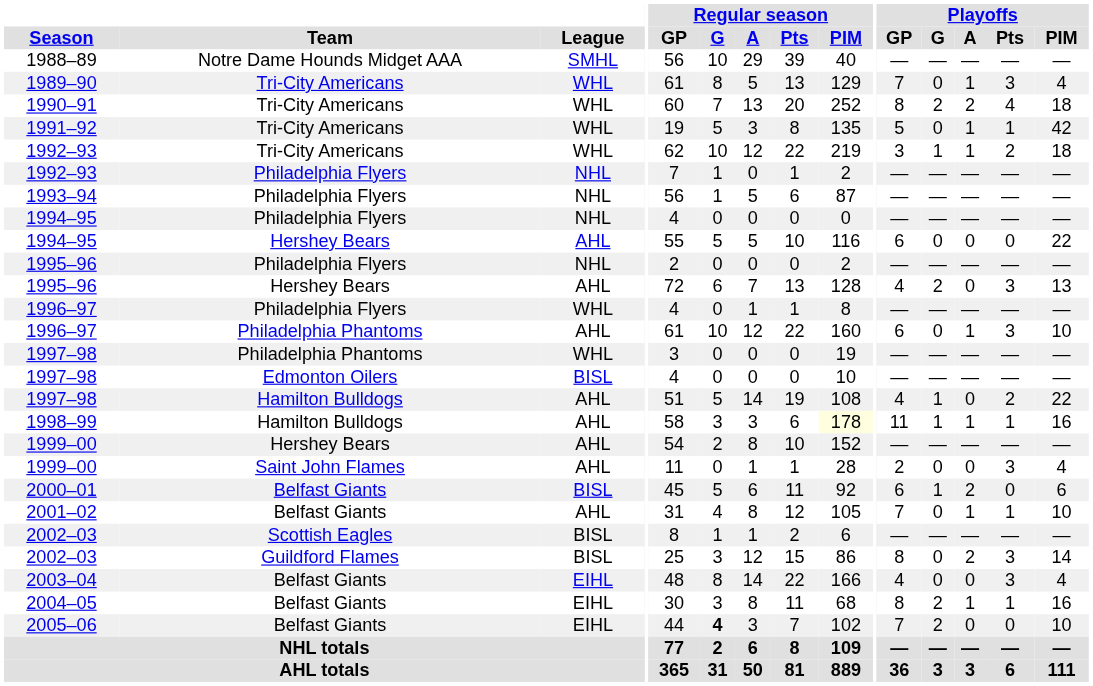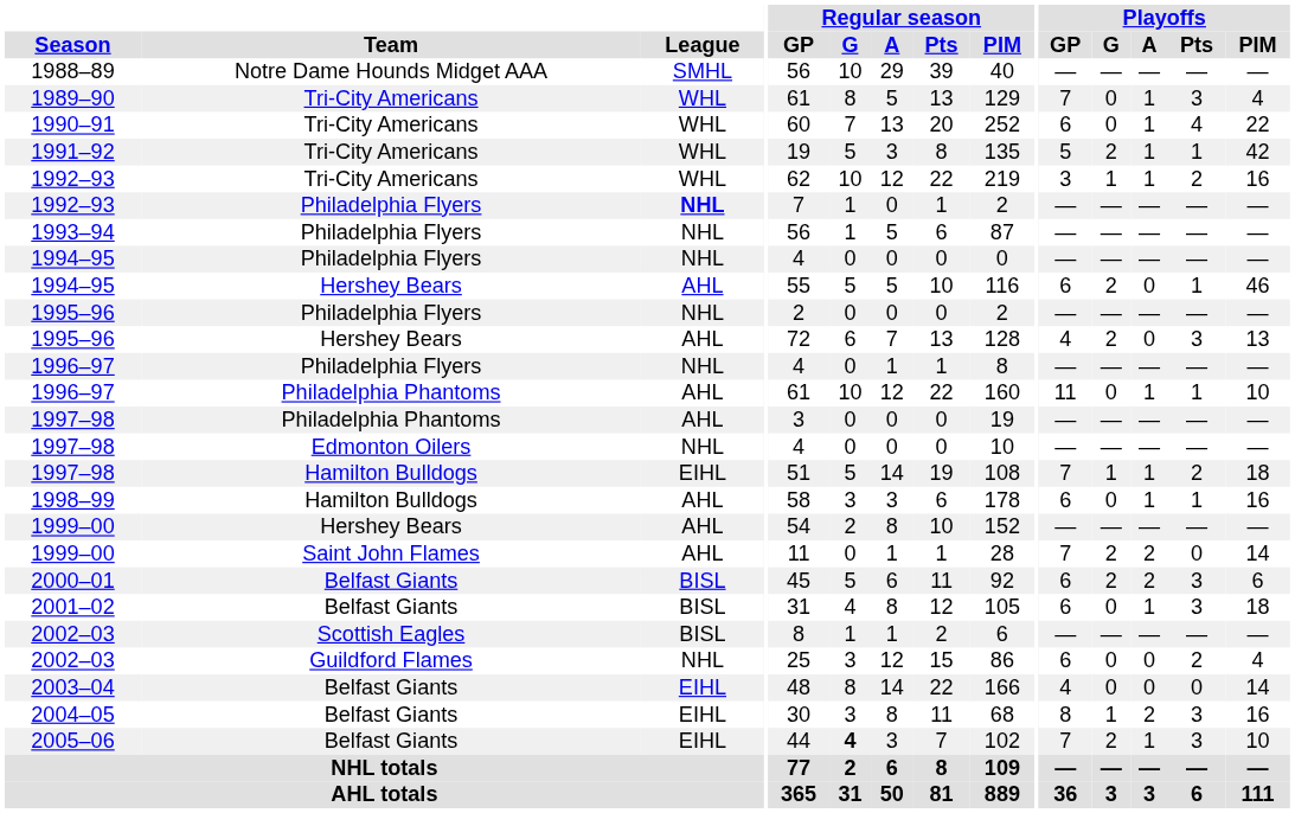1990–91 | Playoffs / GP: 8 -> 6
1990–91 | Playoffs / G: 2 -> 0
1990–91 | Playoffs / A: 2 -> 1
1990–91 | Playoffs / PIM: 18 -> 22
1991–92 | Playoffs / G: 0 -> 2
1992–93 / Tri-City Americans | Playoffs / PIM: 18 -> 16
1992–93 / Philadelphia Flyers | League: normal -> bold
1994–95 / Hershey Bears | Playoffs / G: 0 -> 2
1994–95 / Hershey Bears | Playoffs / Pts: 0 -> 1
1994–95 / Hershey Bears | Playoffs / PIM: 22 -> 46
1996–97 / Philadelphia Flyers | League: WHL -> NHL
1996–97 / Philadelphia Phantoms | Playoffs / GP: 6 -> 11
1996–97 / Philadelphia Phantoms | Playoffs / Pts: 3 -> 1
1997–98 / Philadelphia Phantoms | League: WHL -> AHL
1997–98 / Edmonton Oilers | League: BISL -> NHL
1997–98 / Hamilton Bulldogs | League: AHL -> EIHL
1997–98 / Hamilton Bulldogs | Playoffs / GP: 4 -> 7
1997–98 / Hamilton Bulldogs | Playoffs / A: 0 -> 1
1997–98 / Hamilton Bulldogs | Playoffs / PIM: 22 -> 18
1998–99 | Regular season / PIM: lightyellow background -> no background
1998–99 | Playoffs / GP: 11 -> 6
1998–99 | Playoffs / G: 1 -> 0
1999–00 / Saint John Flames | Playoffs / GP: 2 -> 7
1999–00 / Saint John Flames | Playoffs / G: 0 -> 2
1999–00 / Saint John Flames | Playoffs / A: 0 -> 2
1999–00 / Saint John Flames | Playoffs / Pts: 3 -> 0
1999–00 / Saint John Flames | Playoffs / PIM: 4 -> 14
2000–01 | Playoffs / G: 1 -> 2
2000–01 | Playoffs / Pts: 0 -> 3
2001–02 | League: AHL -> BISL
2001–02 | Playoffs / GP: 7 -> 6
2001–02 | Playoffs / Pts: 1 -> 3
2001–02 | Playoffs / PIM: 10 -> 18
2002–03 / Guildford Flames | League: BISL -> NHL
2002–03 / Guildford Flames | Playoffs / GP: 8 -> 6
2002–03 / Guildford Flames | Playoffs / A: 2 -> 0
2002–03 / Guildford Flames | Playoffs / Pts: 3 -> 2
2002–03 / Guildford Flames | Playoffs / PIM: 14 -> 4
2003–04 | Playoffs / Pts: 3 -> 0
2003–04 | Playoffs / PIM: 4 -> 14
2004–05 | Playoffs / G: 2 -> 1
2004–05 | Playoffs / A: 1 -> 2
2004–05 | Playoffs / Pts: 1 -> 3
2005–06 | Playoffs / A: 0 -> 1
2005–06 | Playoffs / Pts: 0 -> 3
